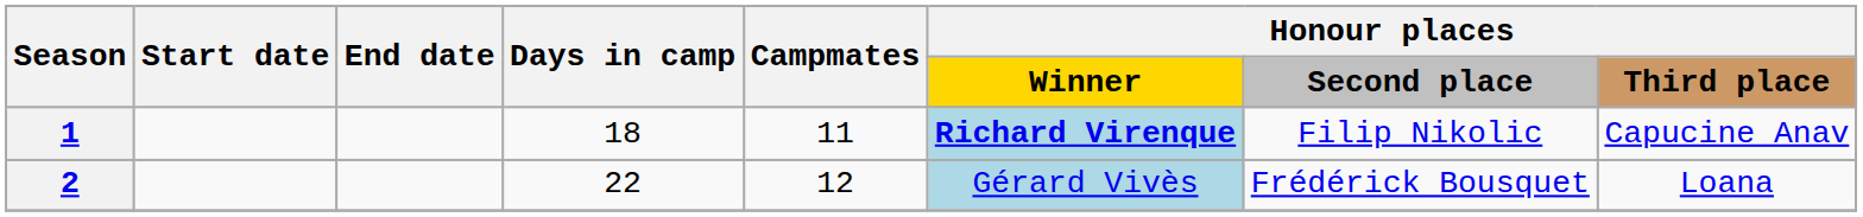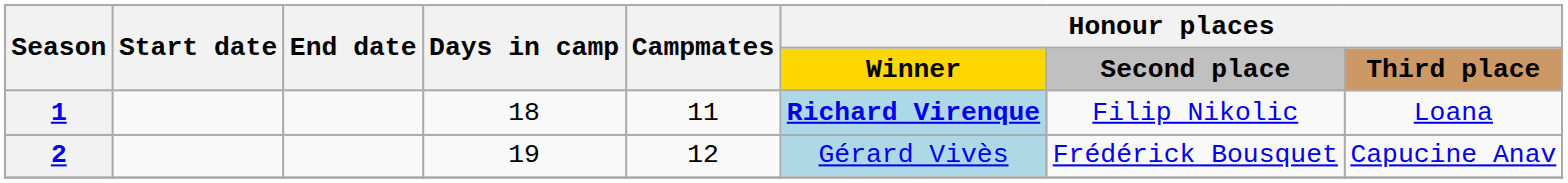1 | Honour places / Third place: Capucine Anav -> Loana
2 | Days in camp: 22 -> 19
2 | Honour places / Third place: Loana -> Capucine Anav
